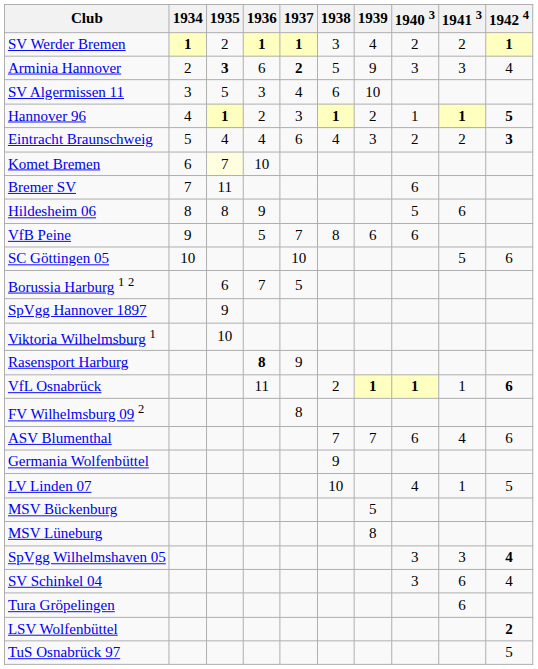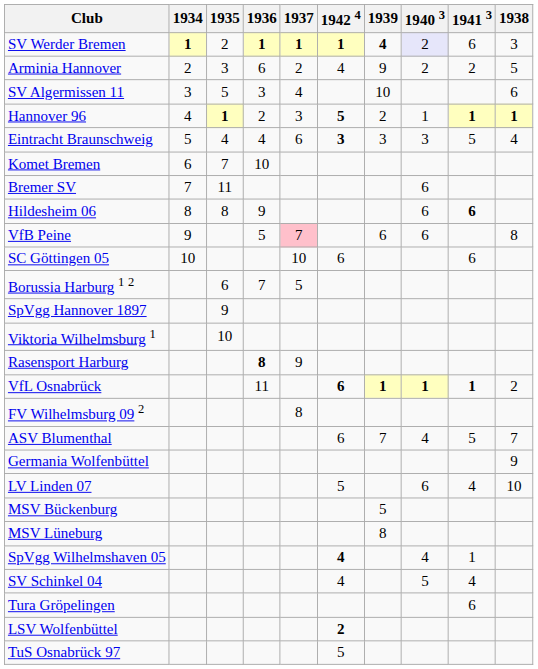columns swapped: 1938 <-> 1942 4
SV Werder Bremen | 1939: normal -> bold
SV Werder Bremen | 1940 3: no background -> lavender background
SV Werder Bremen | 1941 3: 2 -> 6
Arminia Hannover | 1935: bold -> normal
Arminia Hannover | 1937: bold -> normal
Arminia Hannover | 1940 3: 3 -> 2
Arminia Hannover | 1941 3: 3 -> 2
Eintracht Braunschweig | 1940 3: 2 -> 3
Eintracht Braunschweig | 1941 3: 2 -> 5
Komet Bremen | 1935: lightyellow background -> no background
Hildesheim 06 | 1940 3: 5 -> 6
Hildesheim 06 | 1941 3: normal -> bold
VfB Peine | 1937: no background -> pink background
SC Göttingen 05 | 1941 3: 5 -> 6
VfL Osnabrück | 1941 3: normal -> bold
ASV Blumenthal | 1940 3: 6 -> 4
ASV Blumenthal | 1941 3: 4 -> 5
LV Linden 07 | 1940 3: 4 -> 6
LV Linden 07 | 1941 3: 1 -> 4
SpVgg Wilhelmshaven 05 | 1940 3: 3 -> 4
SpVgg Wilhelmshaven 05 | 1941 3: 3 -> 1
SV Schinkel 04 | 1940 3: 3 -> 5
SV Schinkel 04 | 1941 3: 6 -> 4
